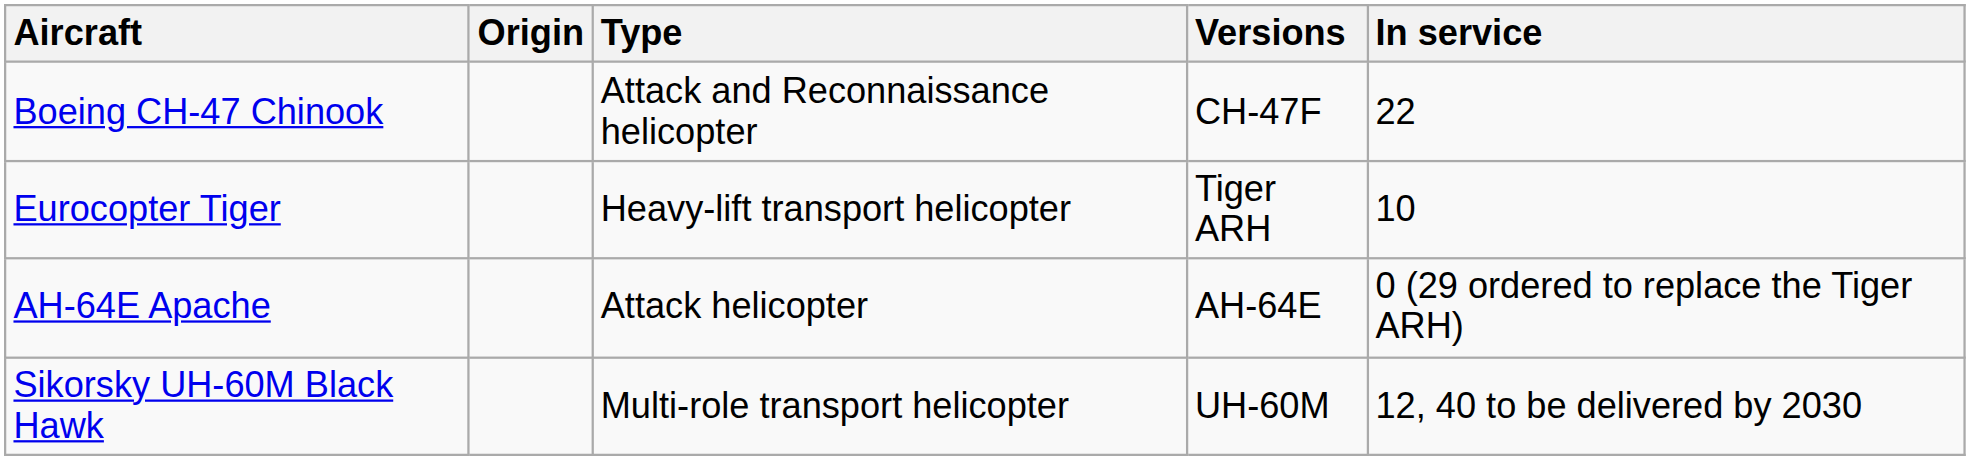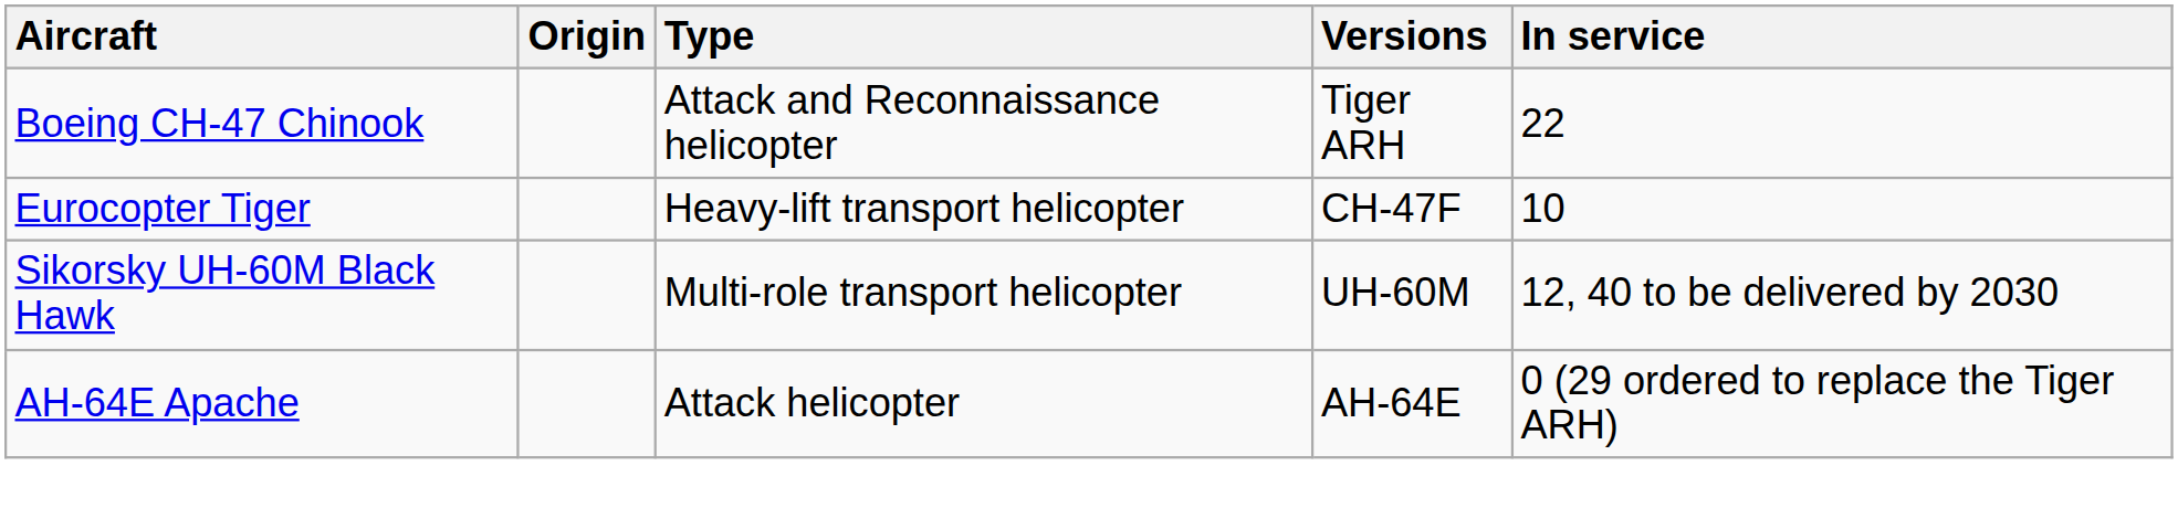Boeing CH-47 Chinook | Versions: CH-47F -> Tiger ARH
Eurocopter Tiger | Versions: Tiger ARH -> CH-47F
rows swapped: Sikorsky UH-60M Black Hawk <-> AH-64E Apache
